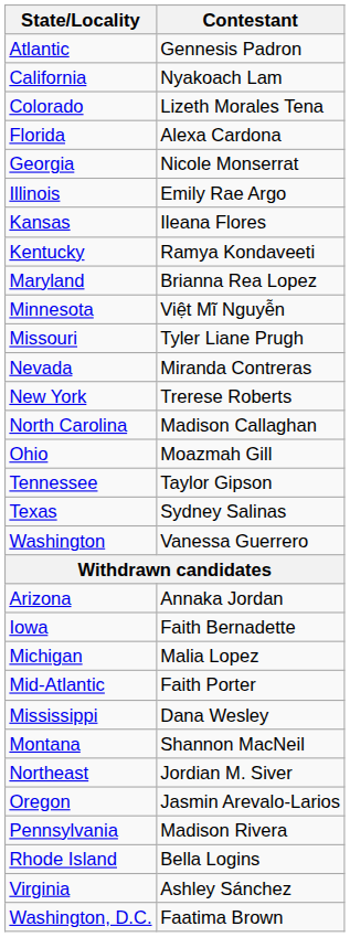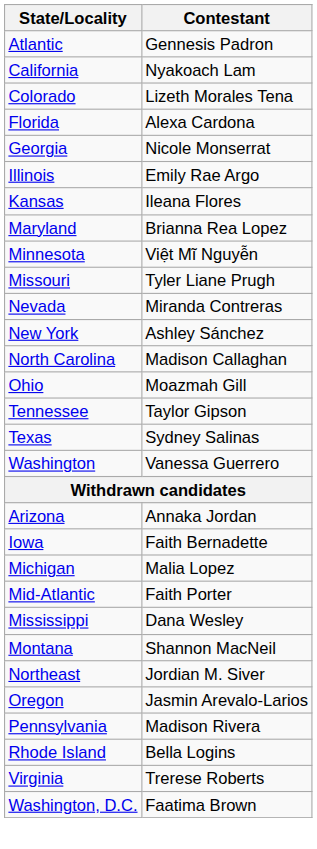- row: Kentucky | Ramya Kondaveeti
New York | Contestant: Trerese Roberts -> Ashley Sánchez
Virginia | Contestant: Ashley Sánchez -> Trerese Roberts
